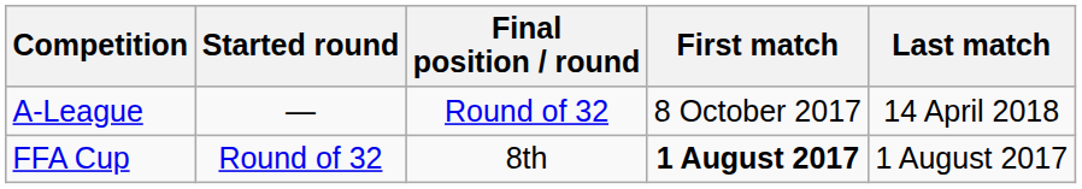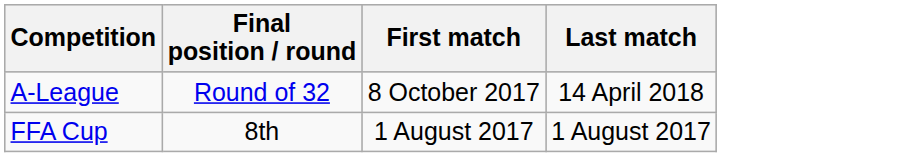- column: Started round | — | Round of 32
FFA Cup | First match: bold -> normal
